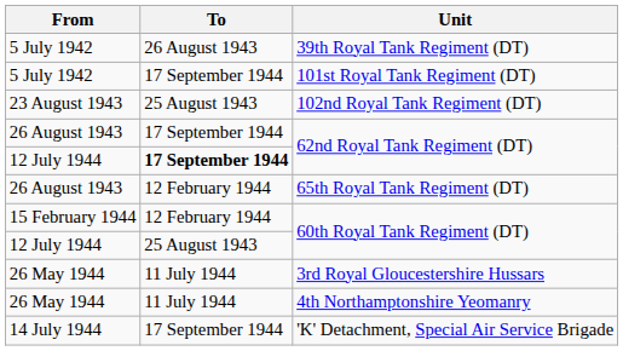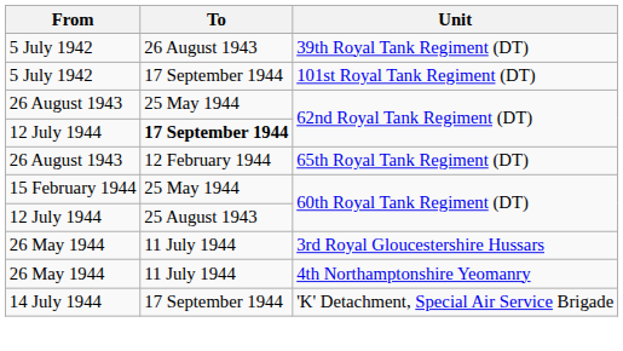- row: 23 August 1943 | 25 August 1943 | 102nd Royal Tank Regiment (DT)
26 August 1943 / 62nd Royal Tank Regiment (DT) | To: 17 September 1944 -> 25 May 1944
15 February 1944 / 60th Royal Tank Regiment (DT) | To: 12 February 1944 -> 25 May 1944
